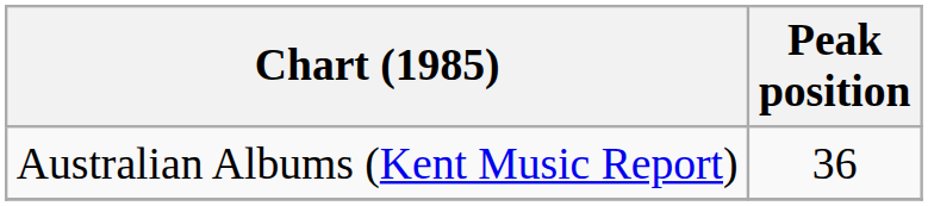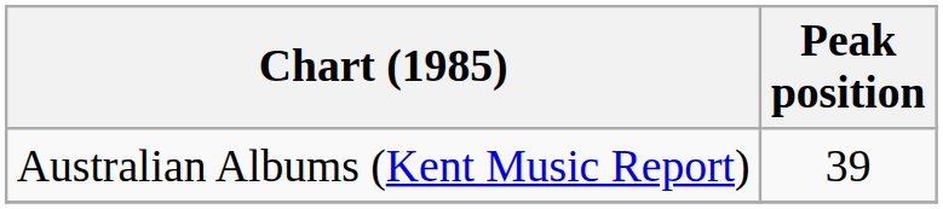Australian Albums (Kent Music Report) | Peak position: 36 -> 39
